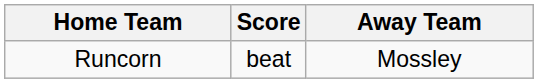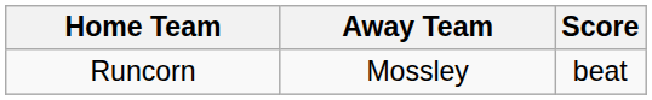columns swapped: Score <-> Away Team
